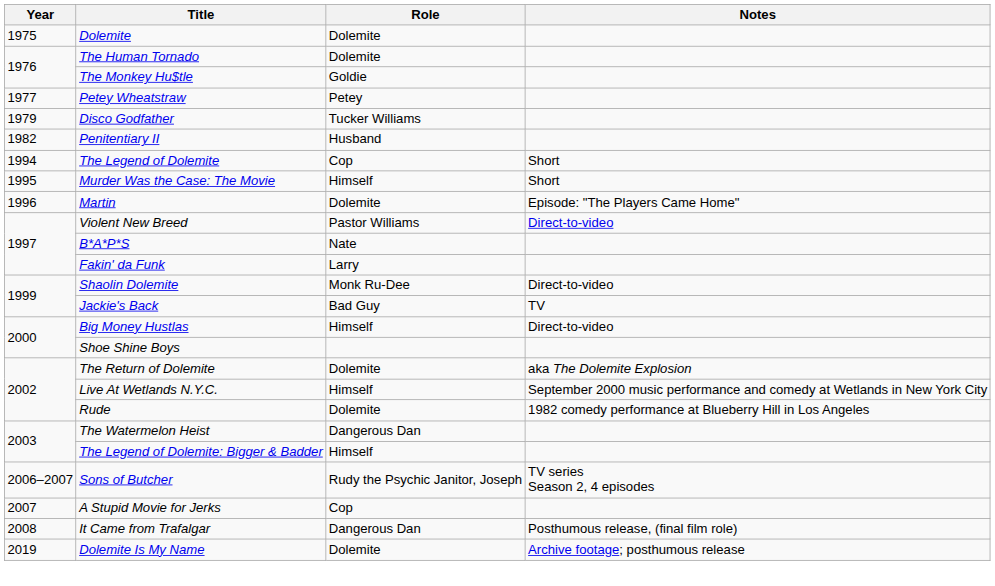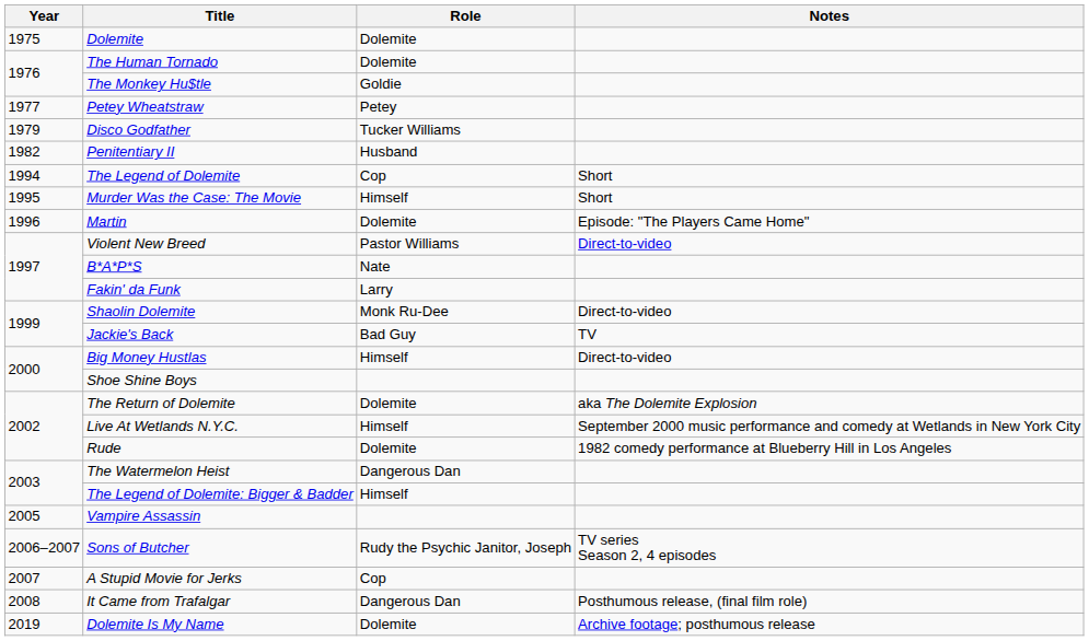+ row: 2005 | Vampire Assassin
